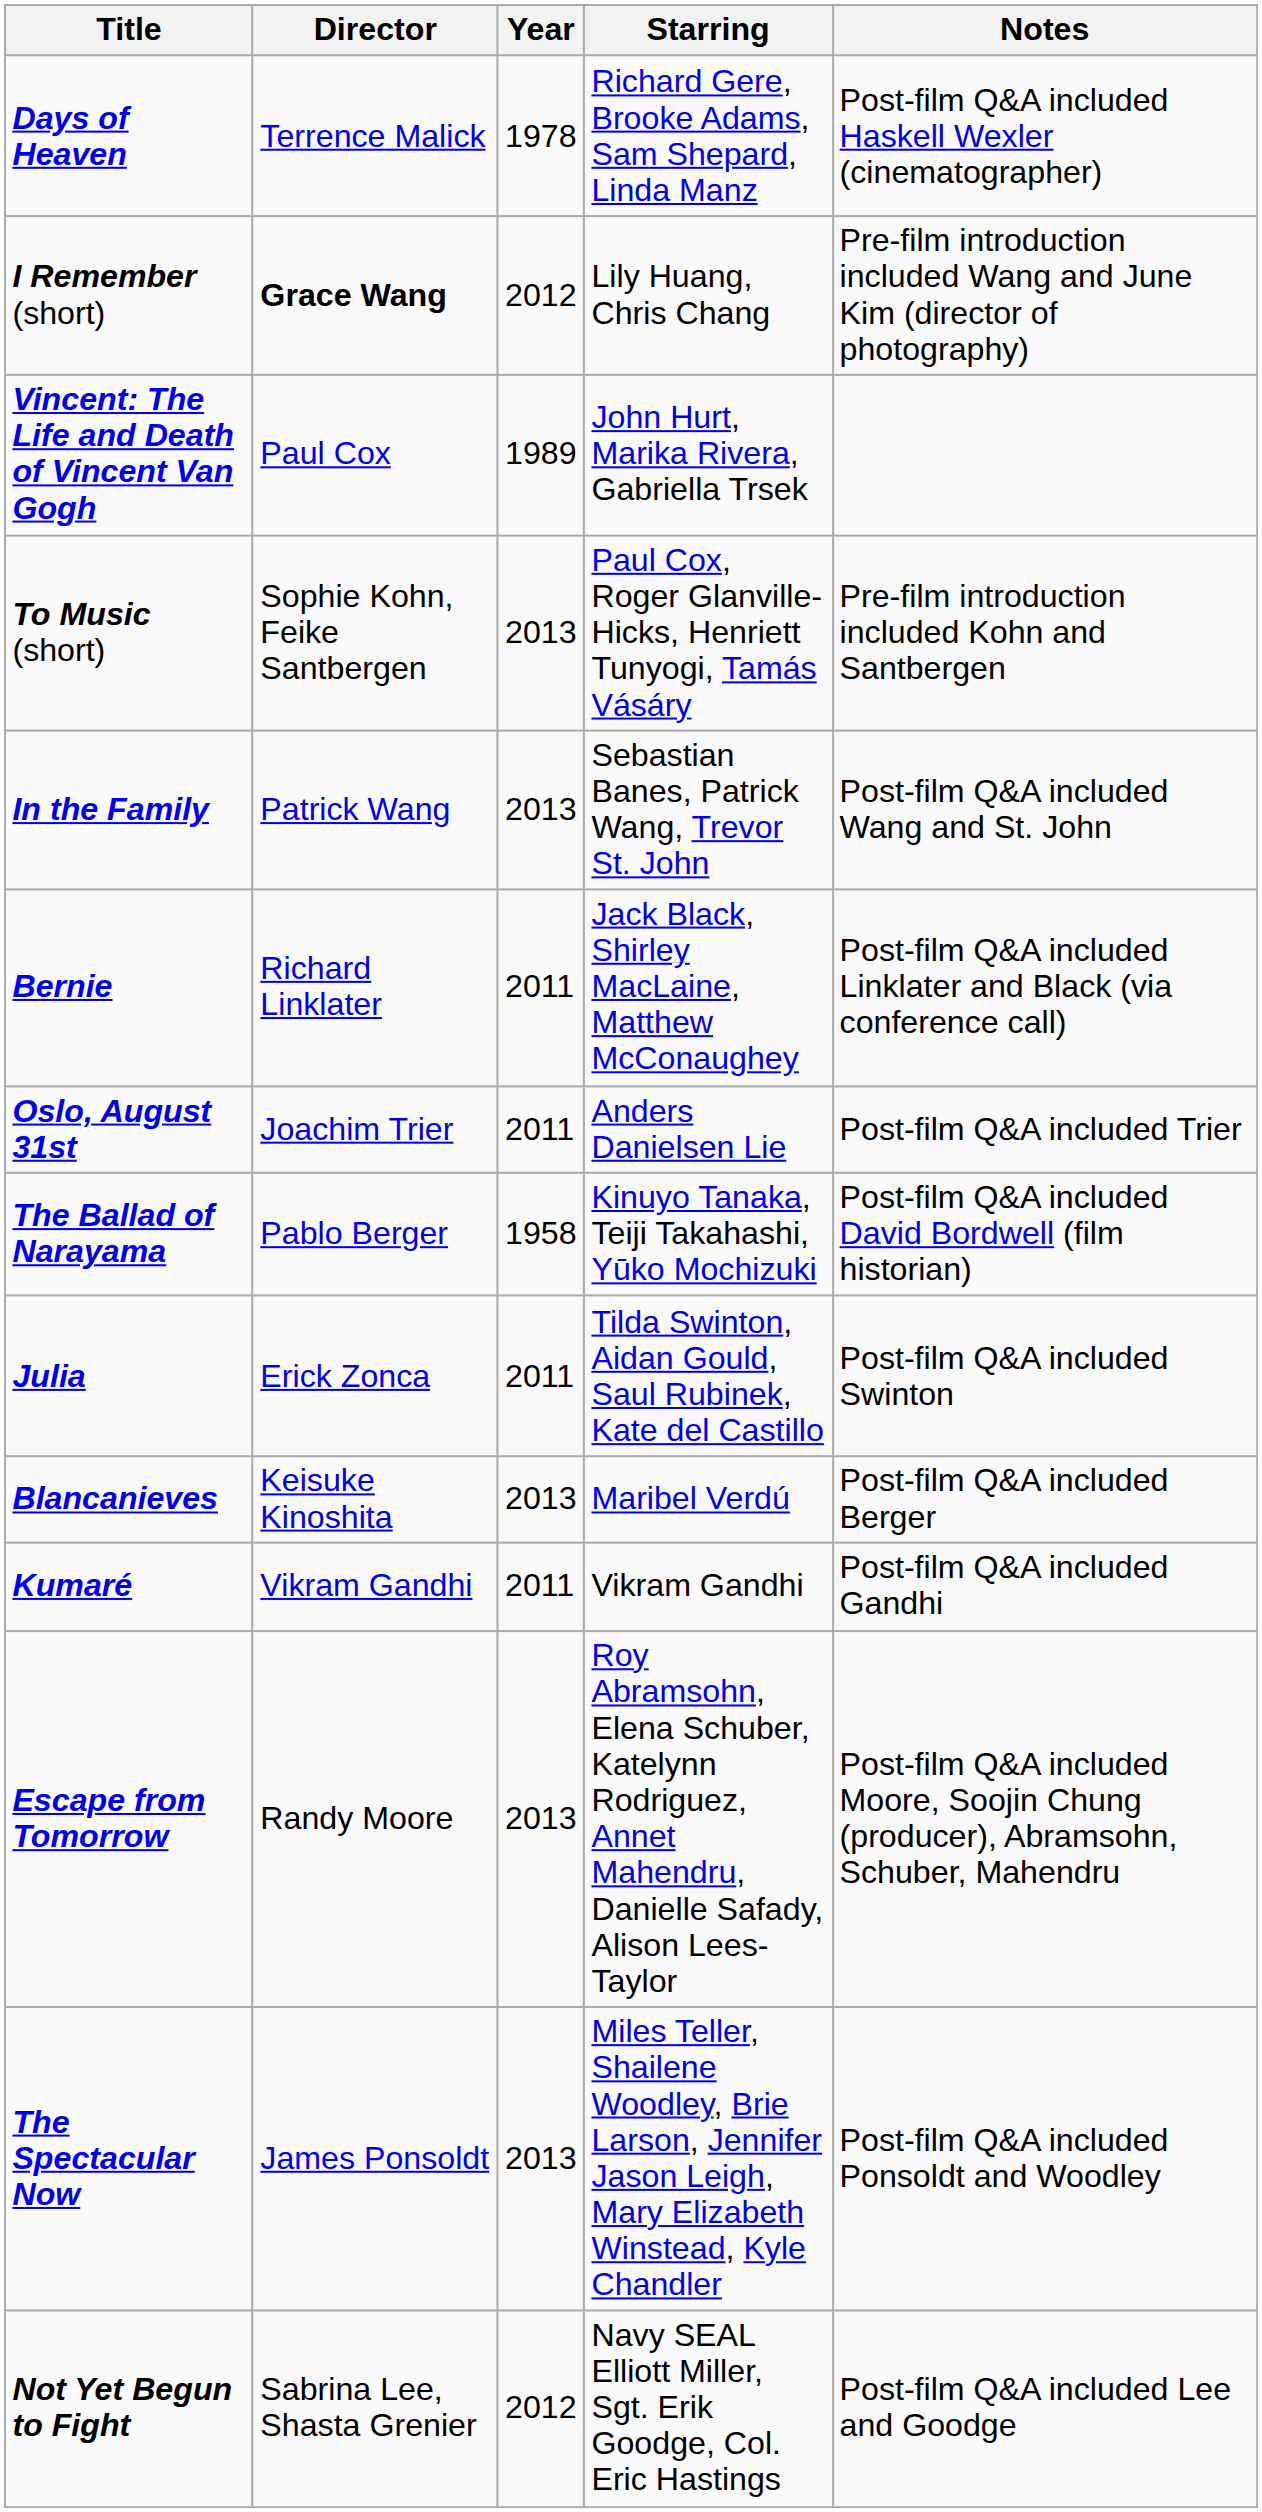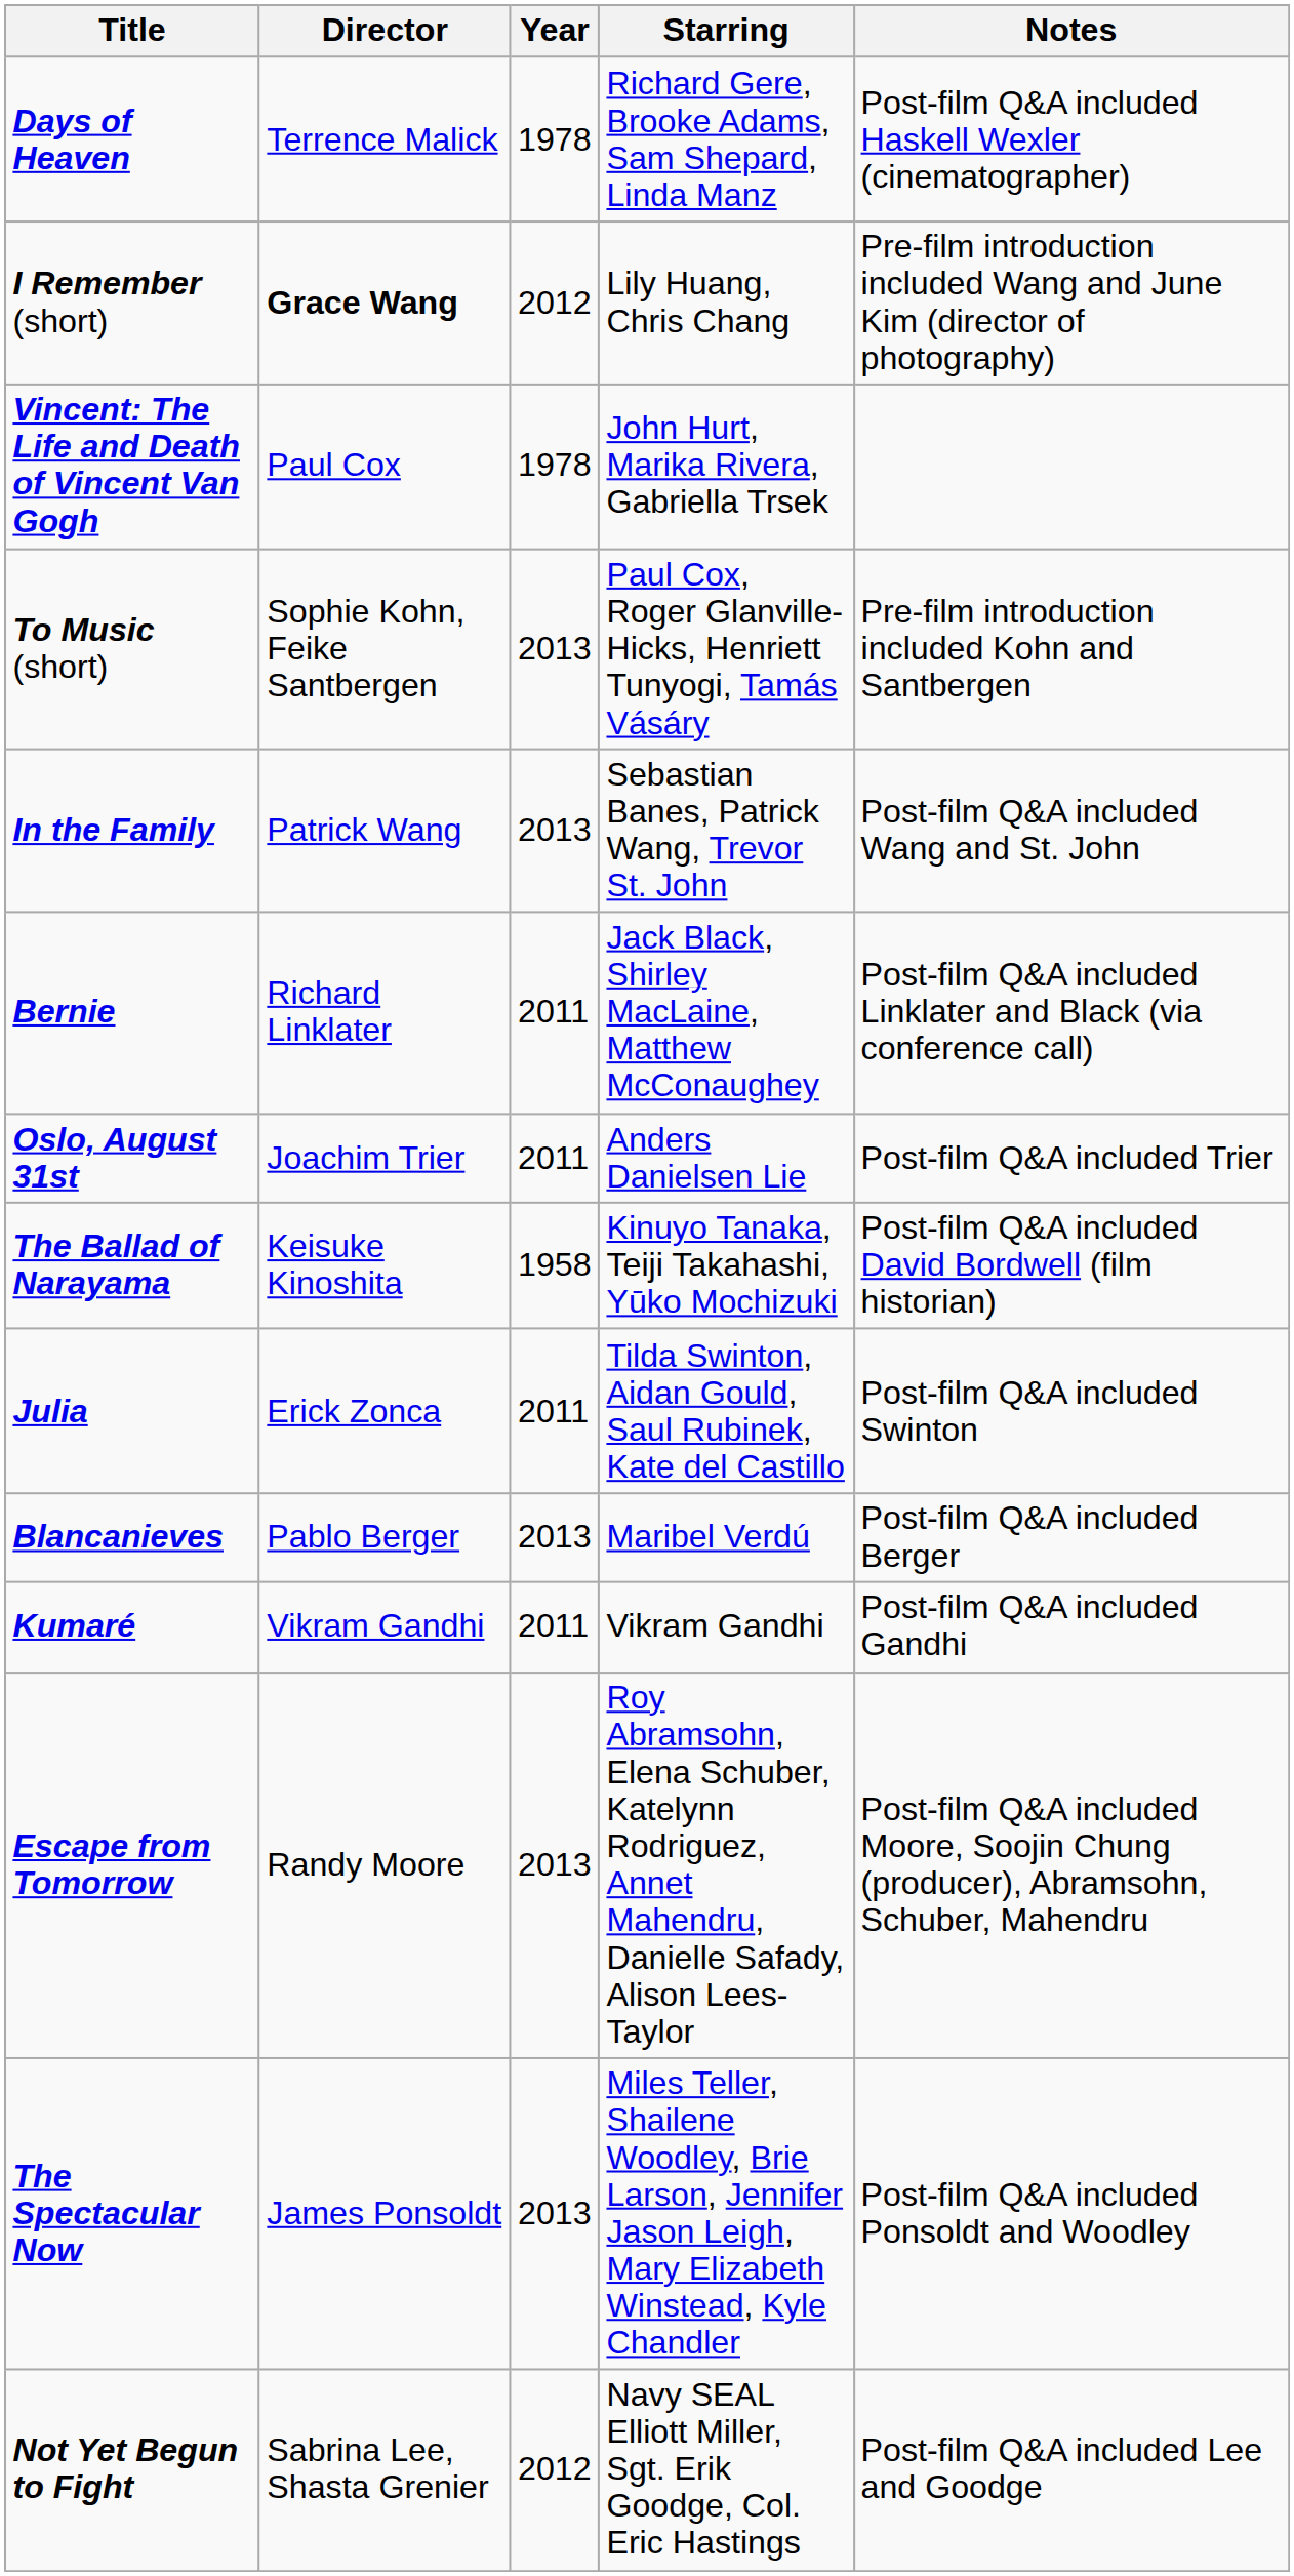Vincent: The Life and Death of Vincent Van Gogh | Year: 1989 -> 1978
The Ballad of Narayama | Director: Pablo Berger -> Keisuke Kinoshita
Blancanieves | Director: Keisuke Kinoshita -> Pablo Berger
